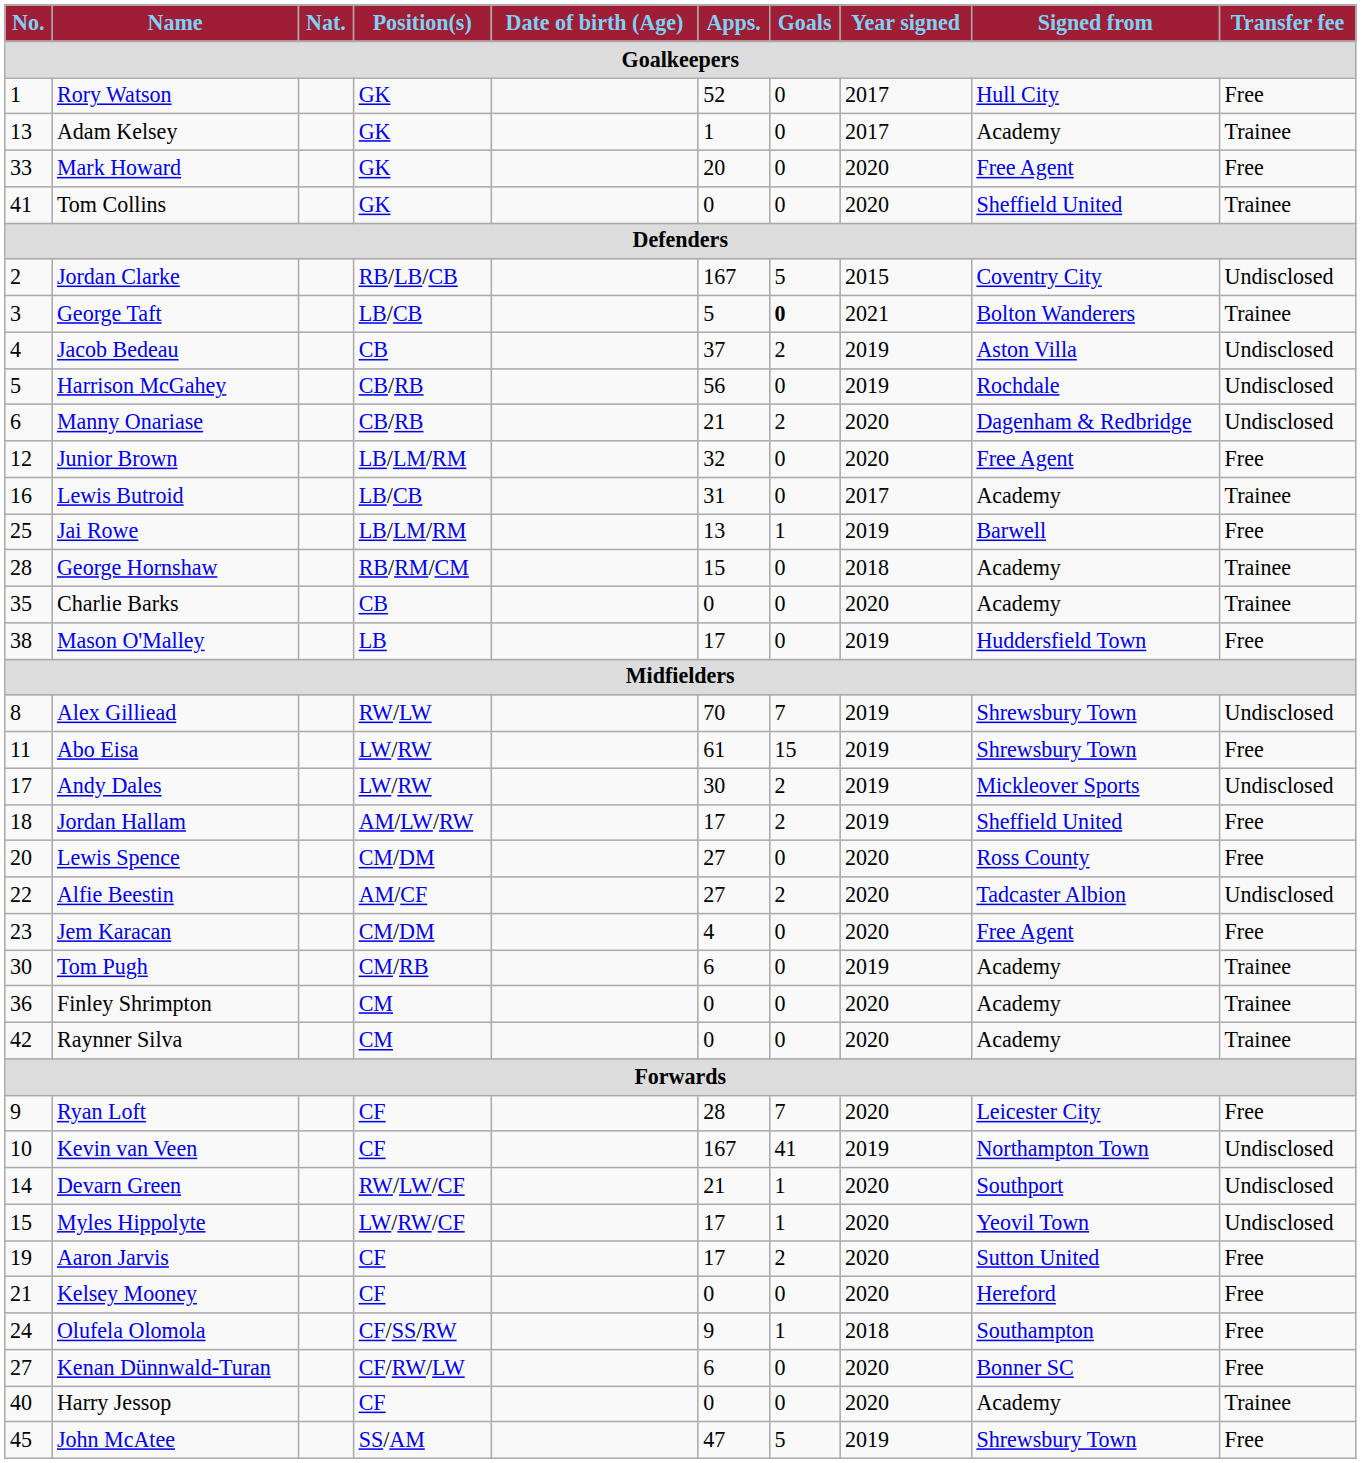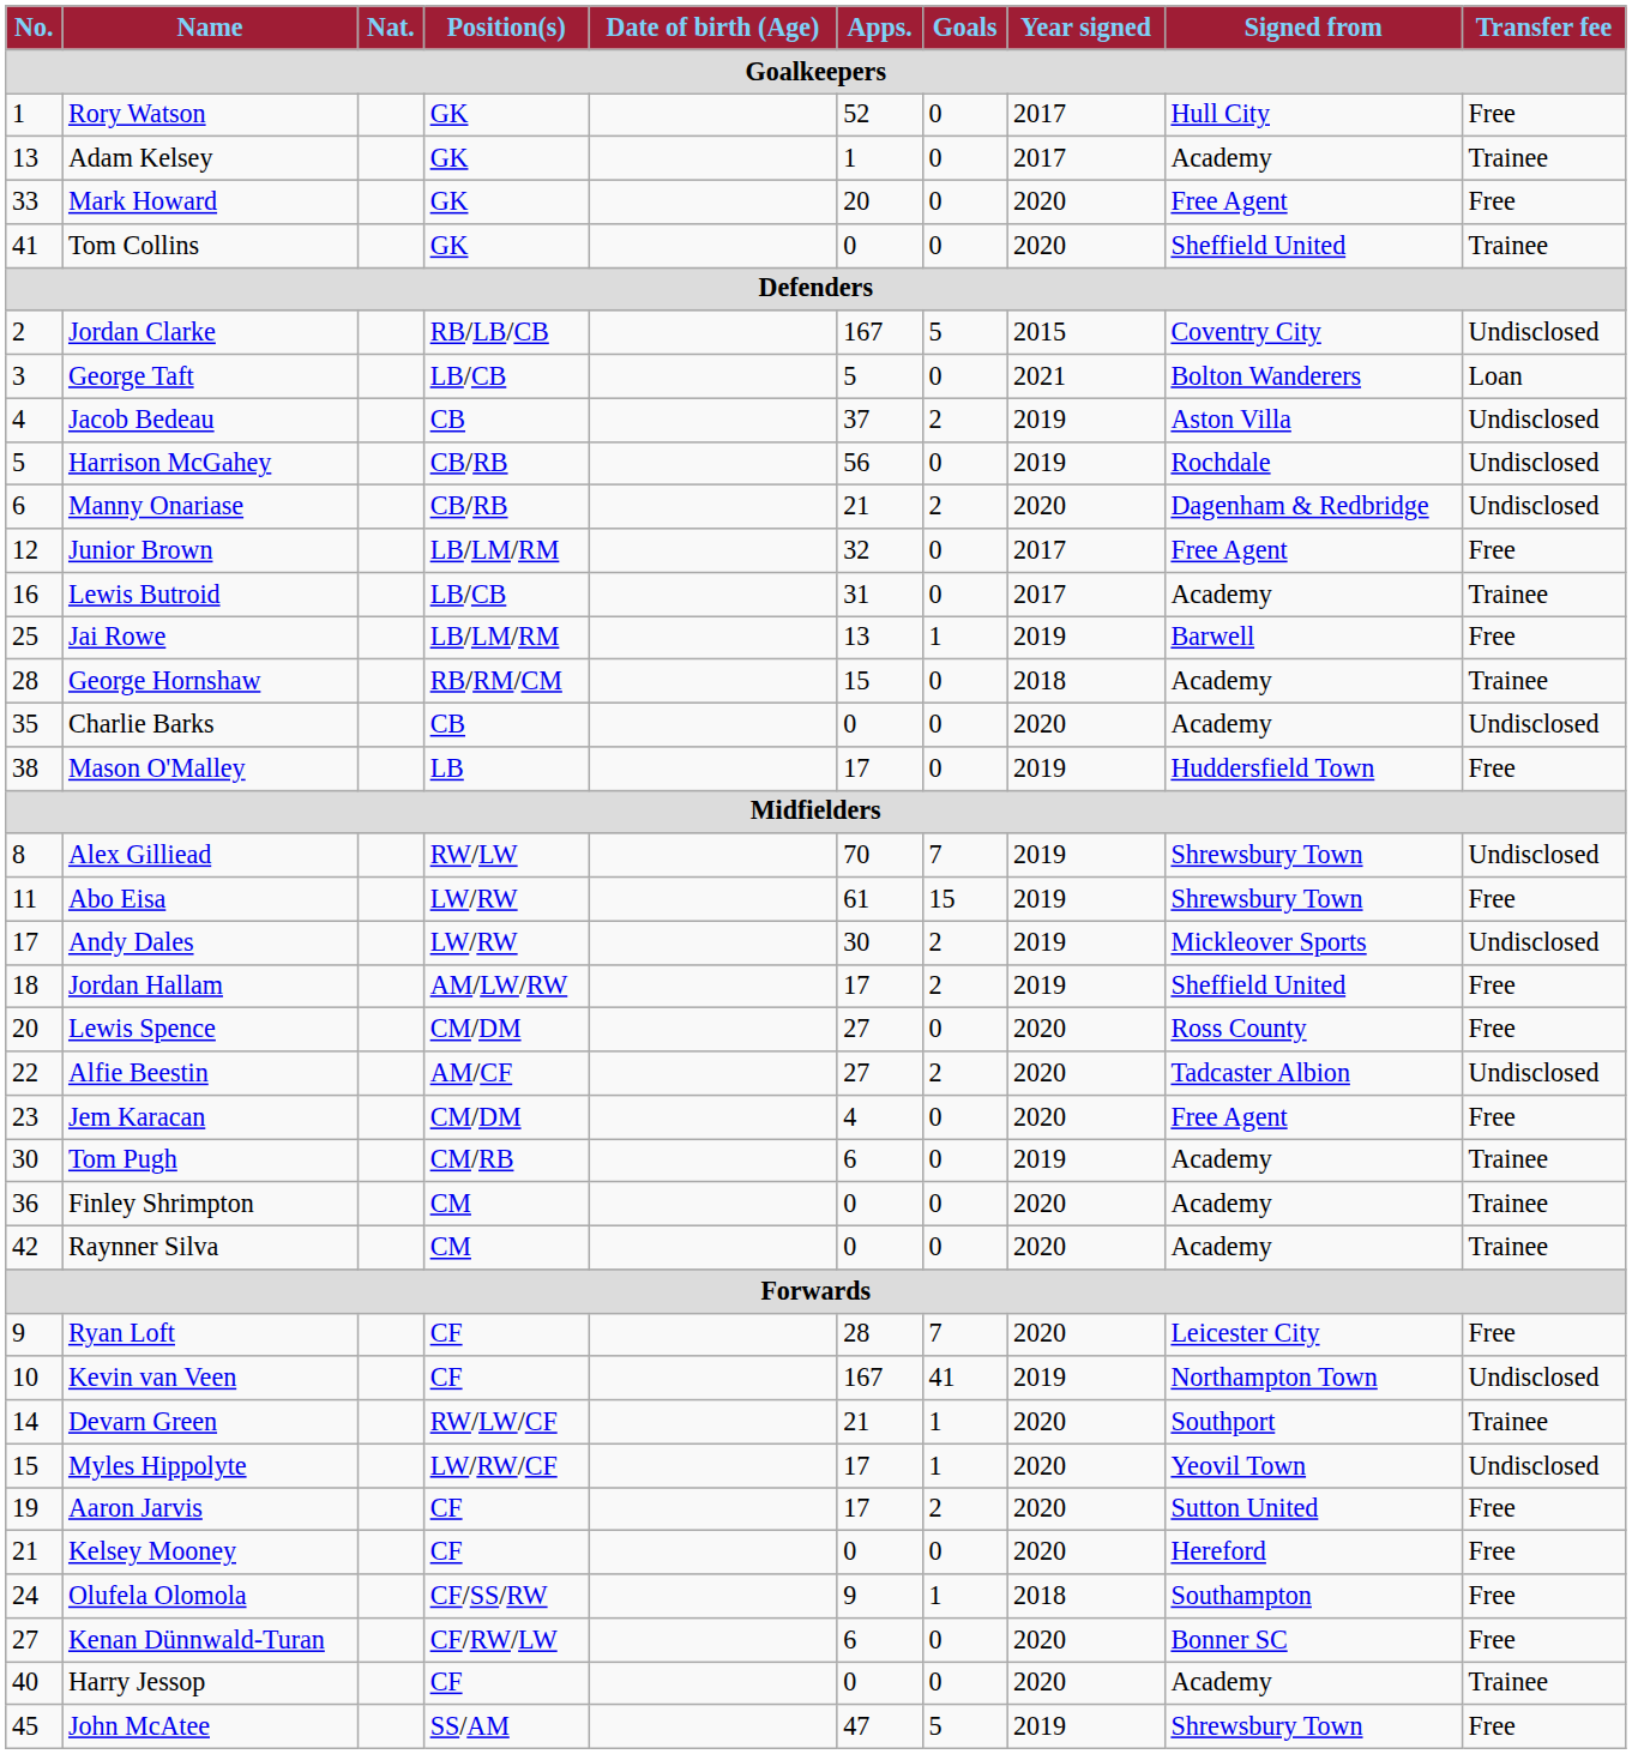George Taft | Goals: bold -> normal
George Taft | Transfer fee: Trainee -> Loan
Junior Brown | Year signed: 2020 -> 2017
Charlie Barks | Transfer fee: Trainee -> Undisclosed
Devarn Green | Transfer fee: Undisclosed -> Trainee
